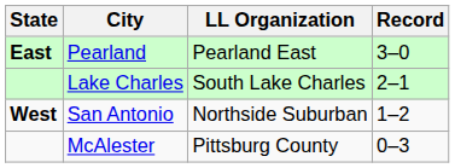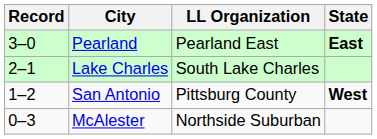columns swapped: State <-> Record
San Antonio | LL Organization: Northside Suburban -> Pittsburg County
McAlester | LL Organization: Pittsburg County -> Northside Suburban
